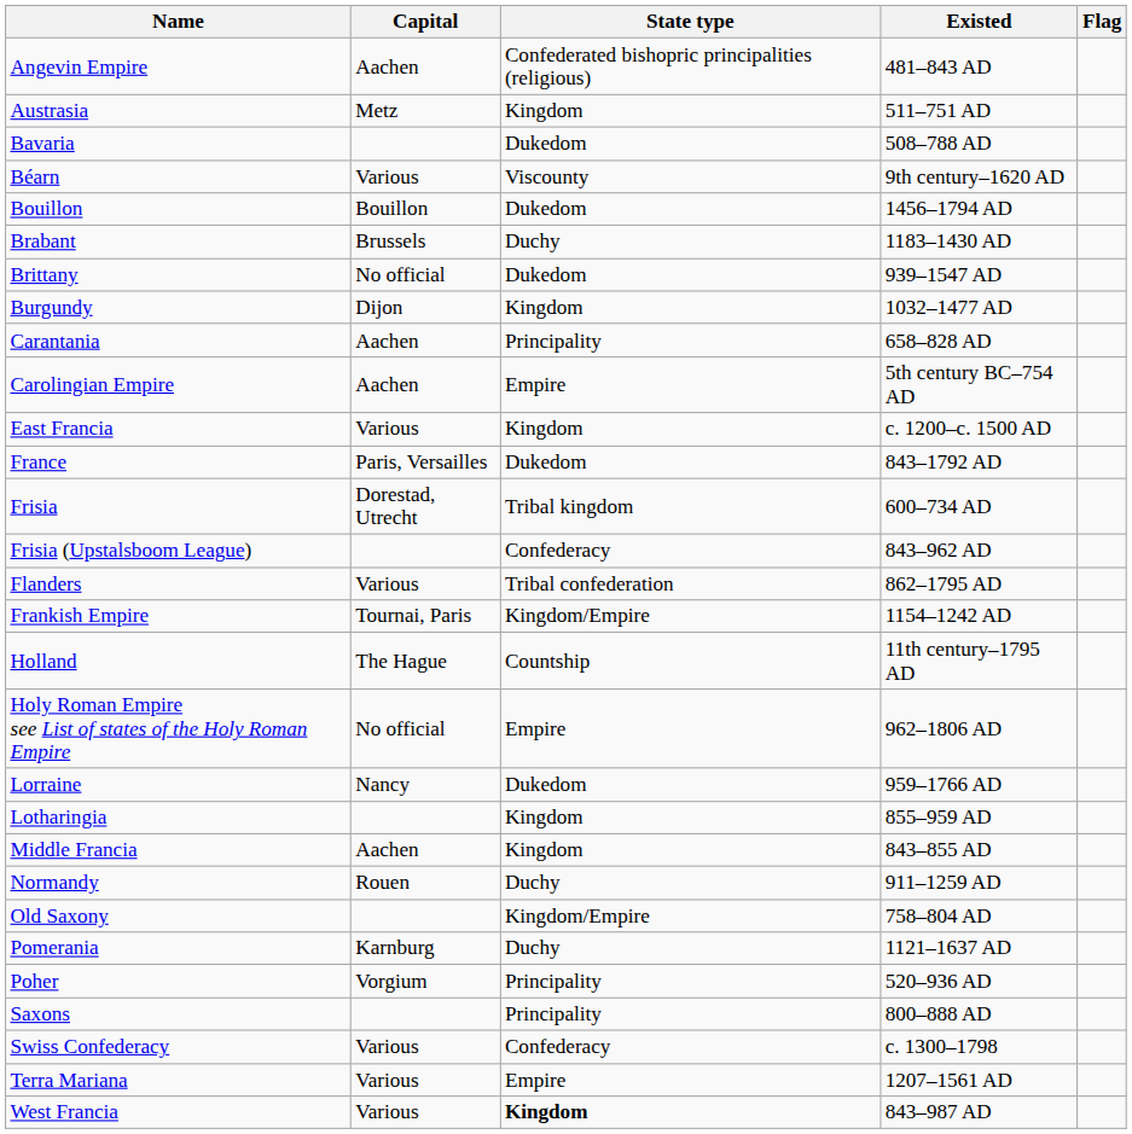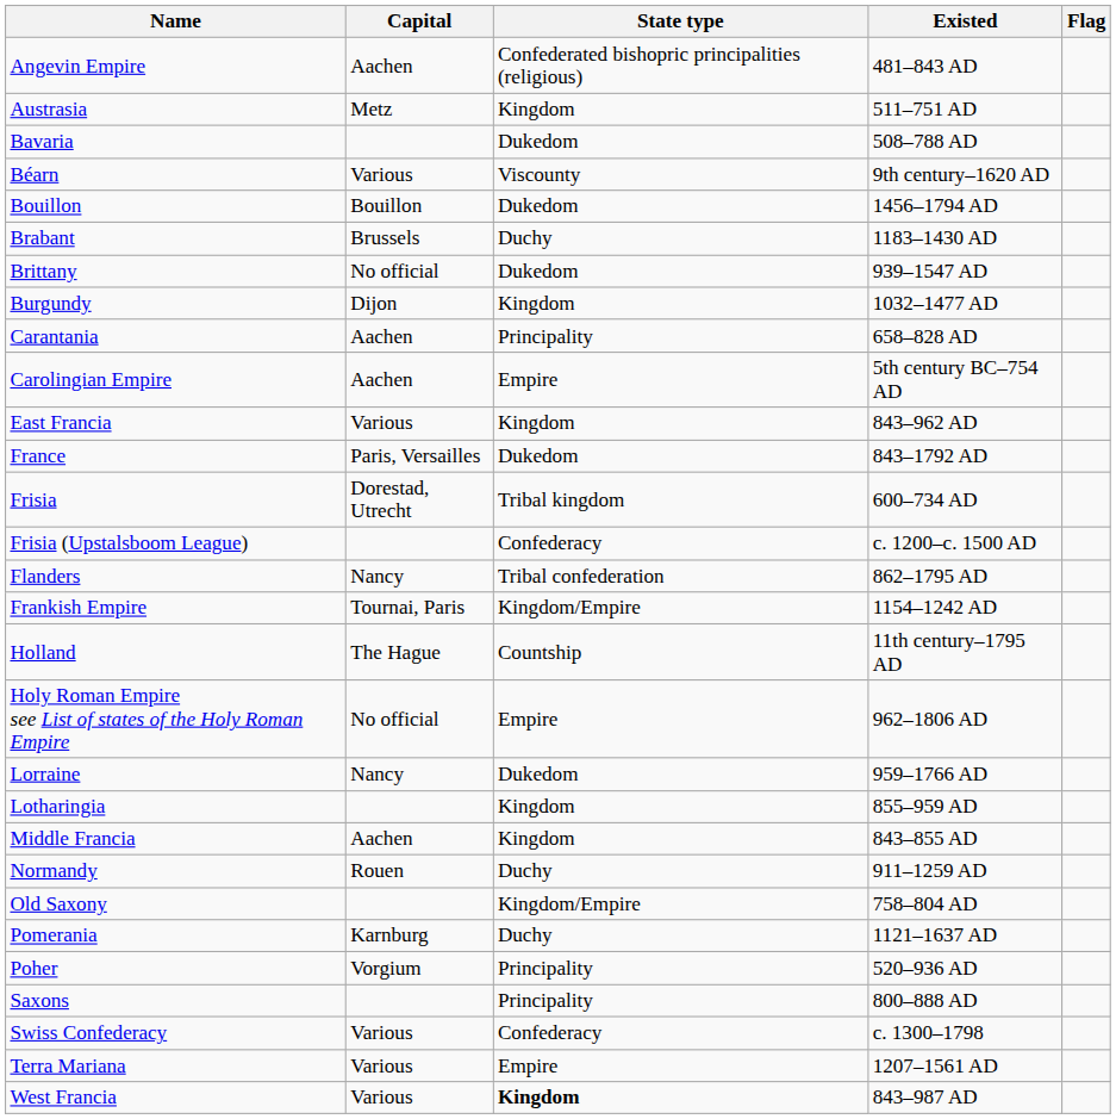East Francia | Existed: c. 1200–c. 1500 AD -> 843–962 AD
Frisia (Upstalsboom League) | Existed: 843–962 AD -> c. 1200–c. 1500 AD
Flanders | Capital: Various -> Nancy
